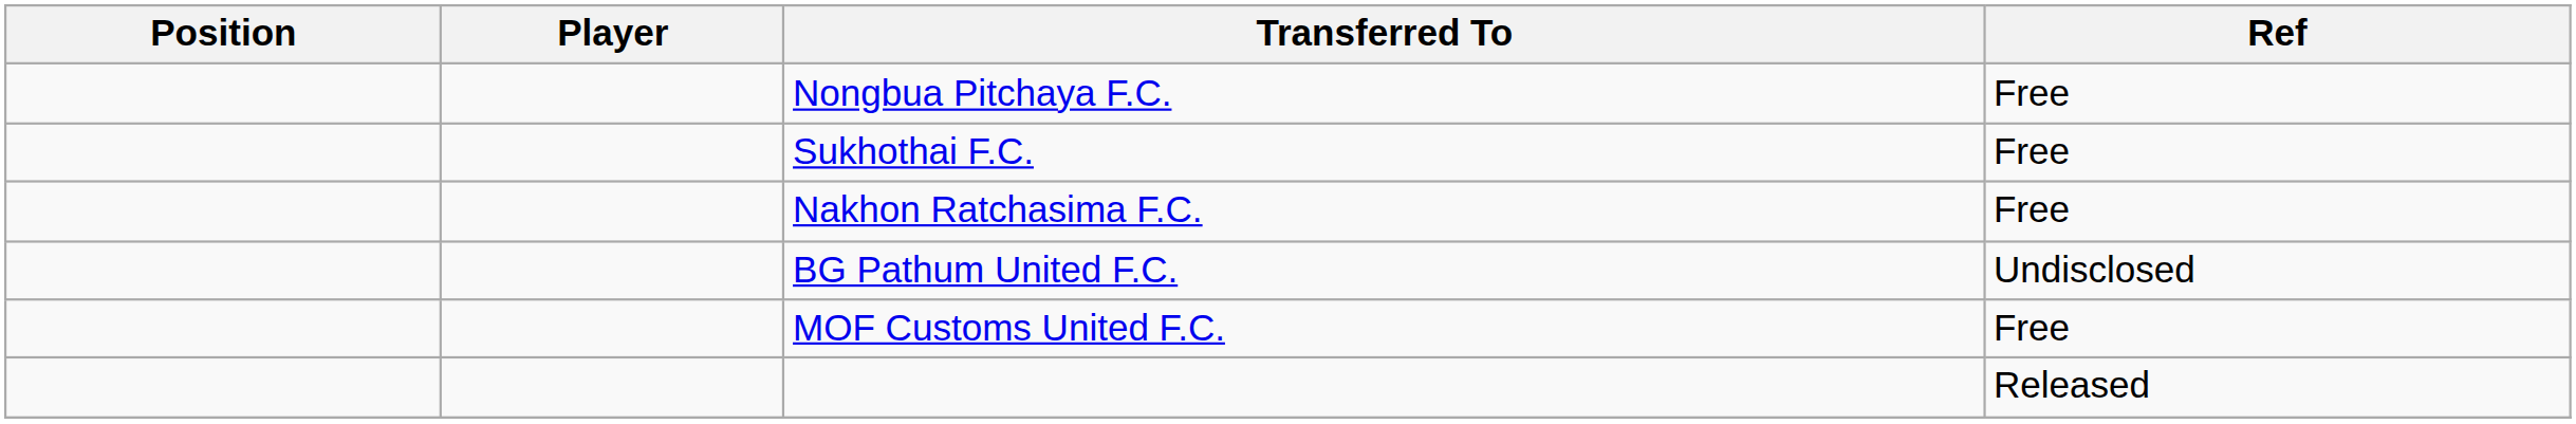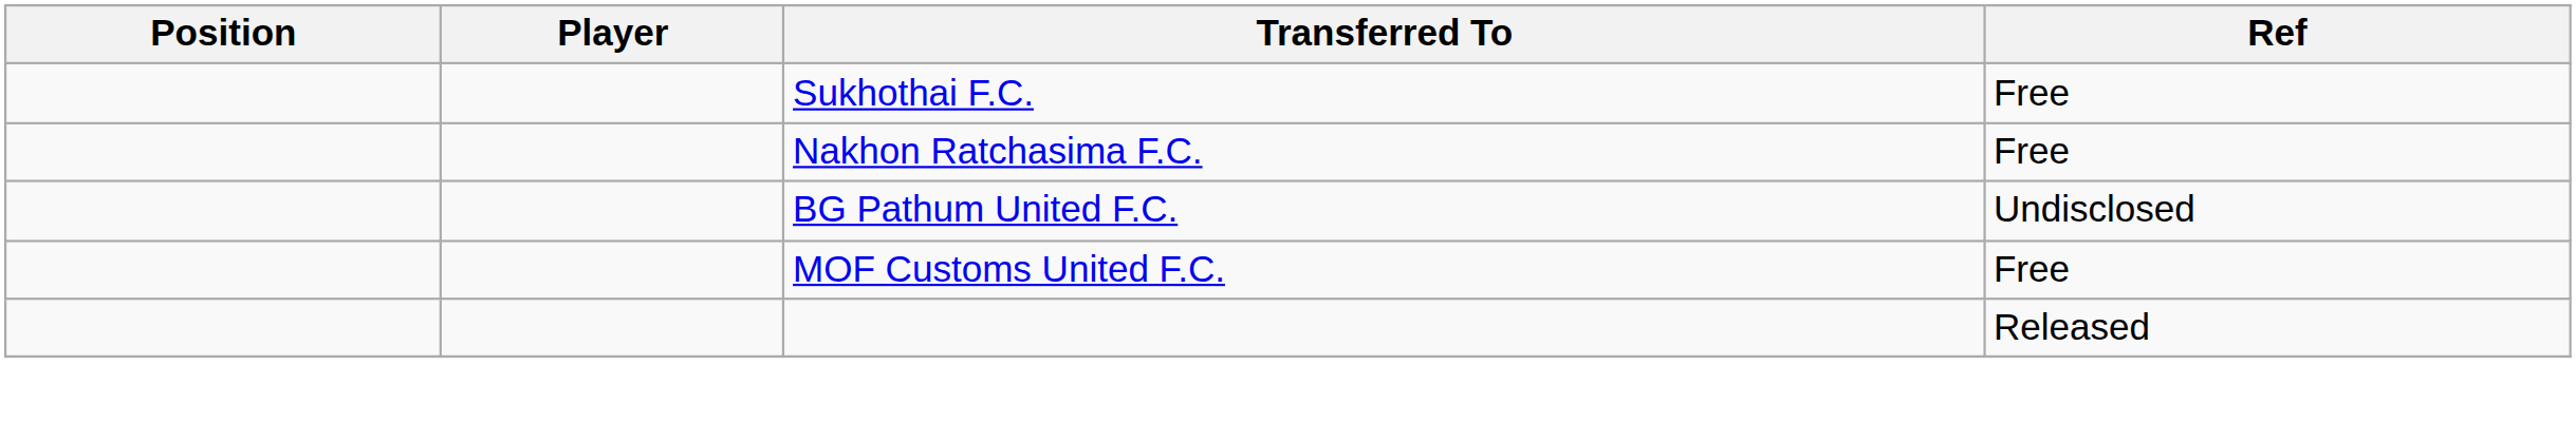- row: Nongbua Pitchaya F.C. | Free
